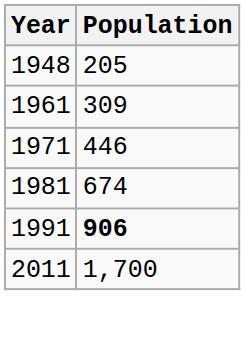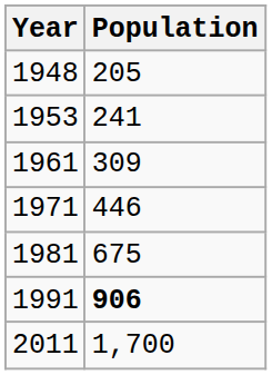+ row: 1953 | 241
1981 | Population: 674 -> 675
